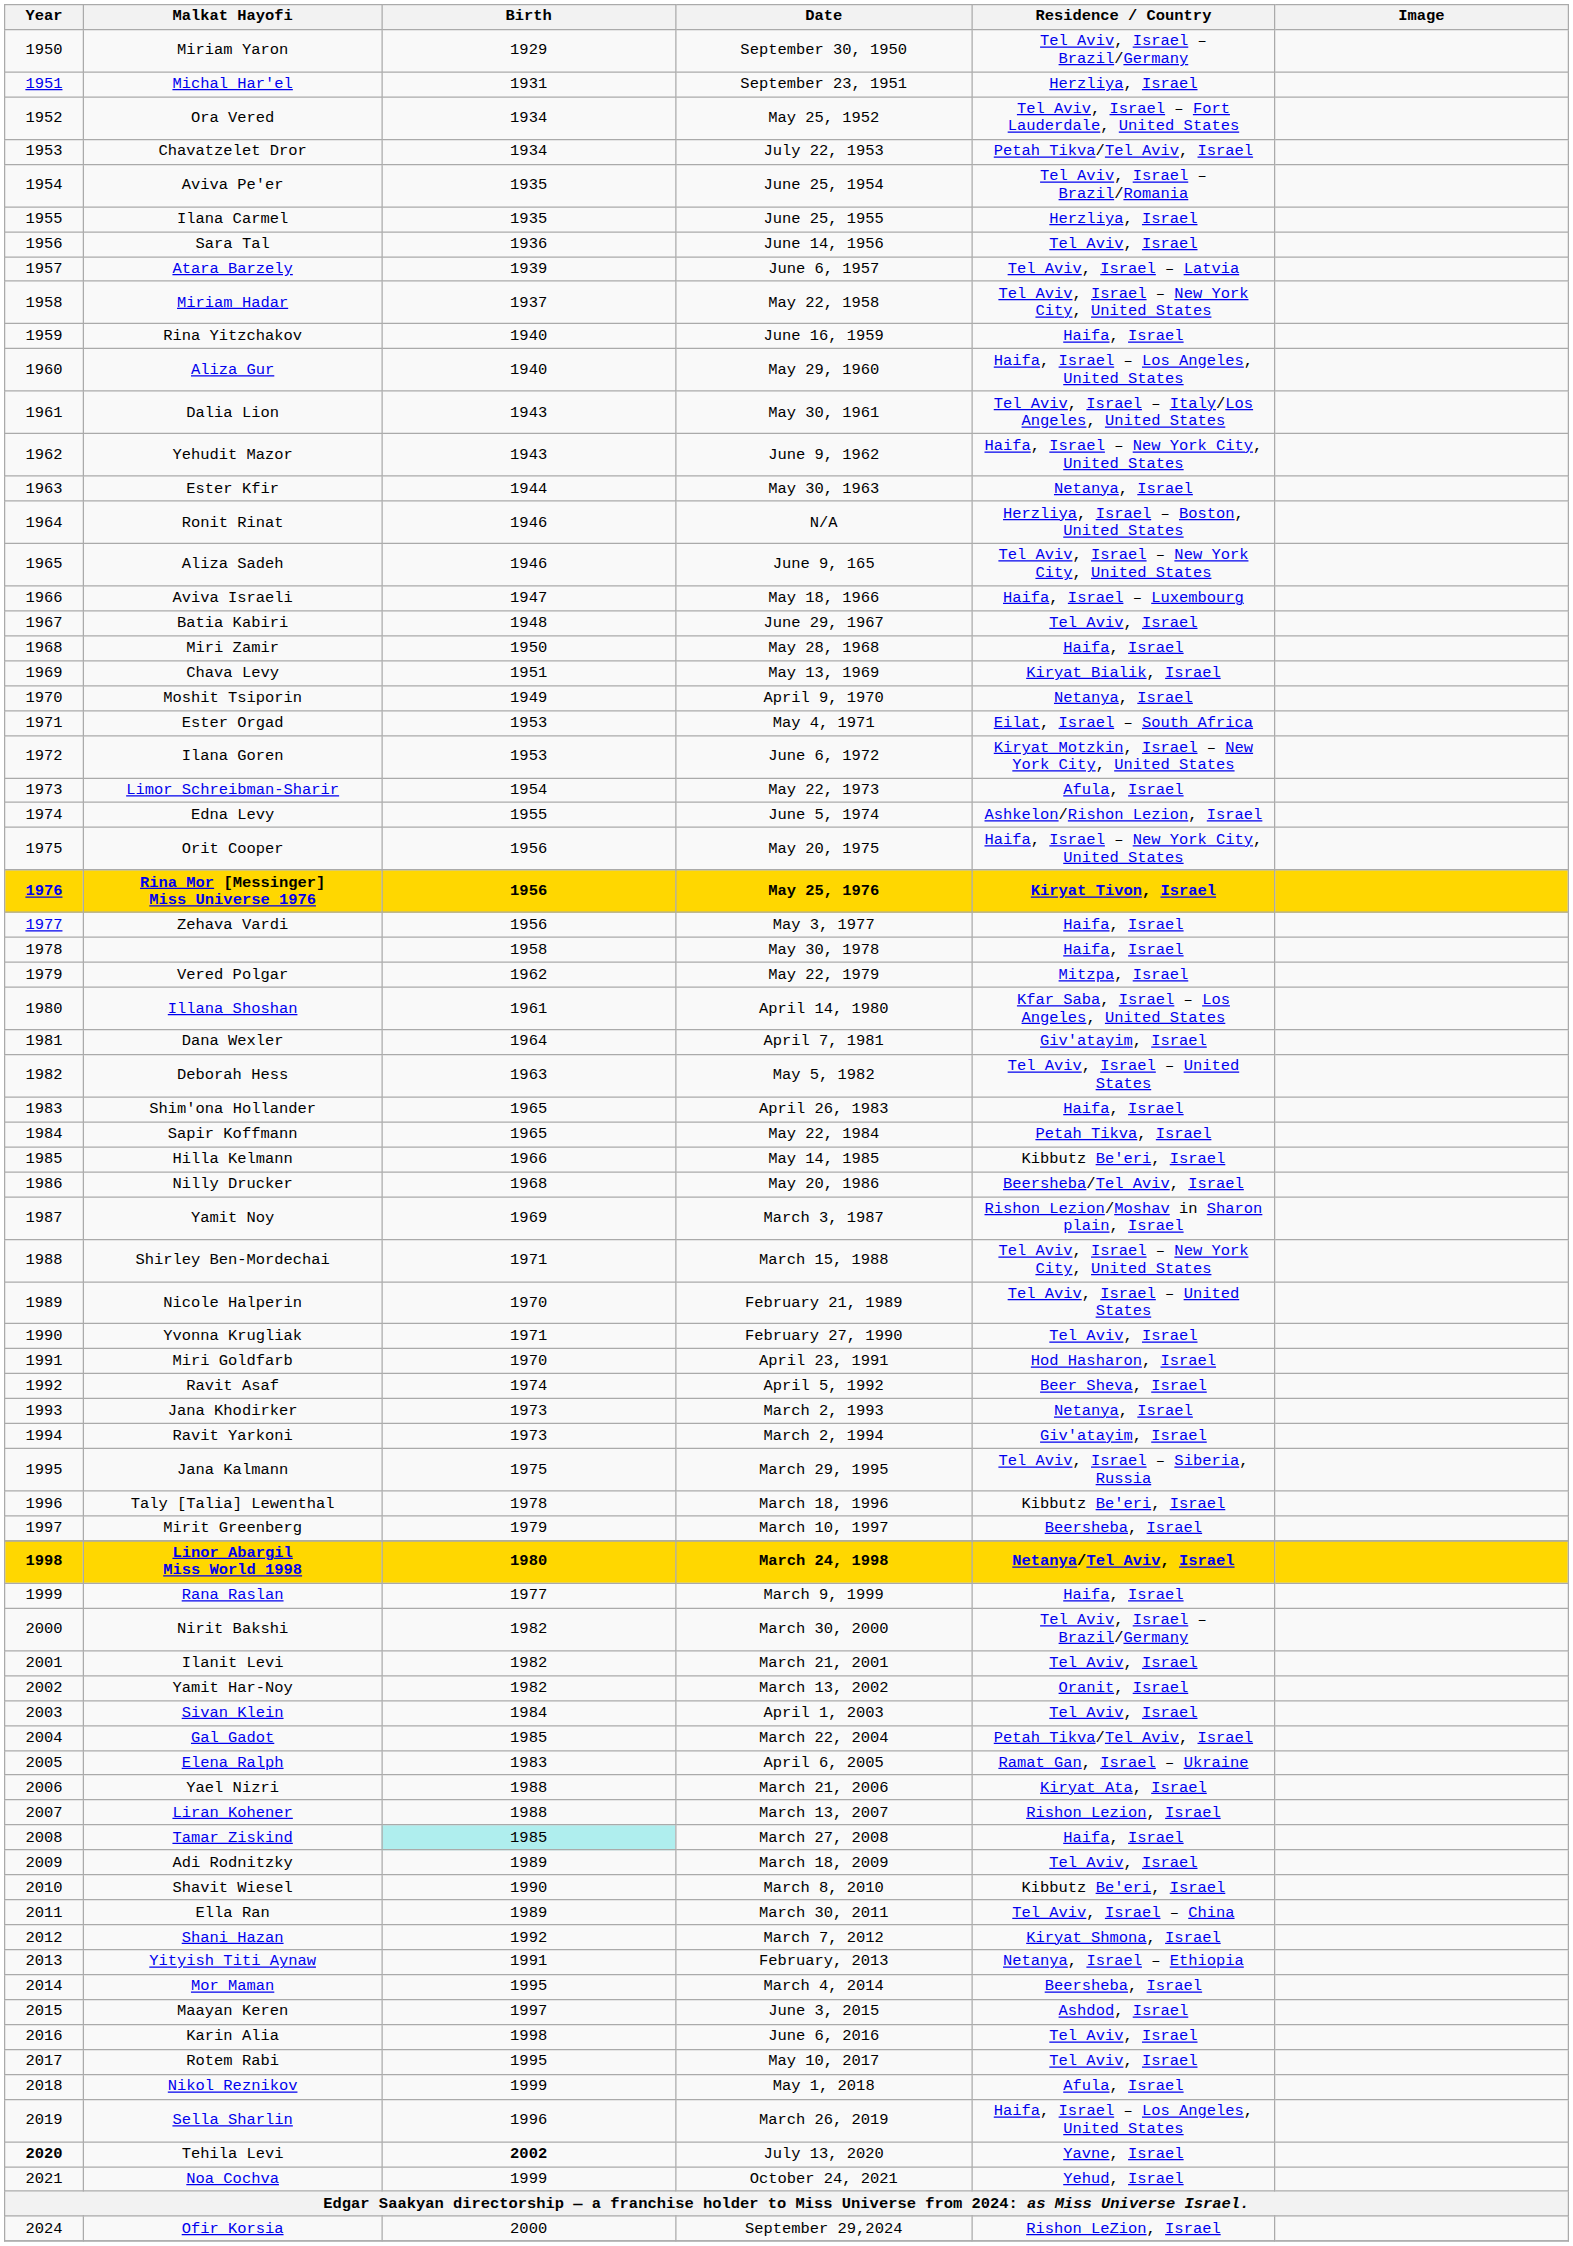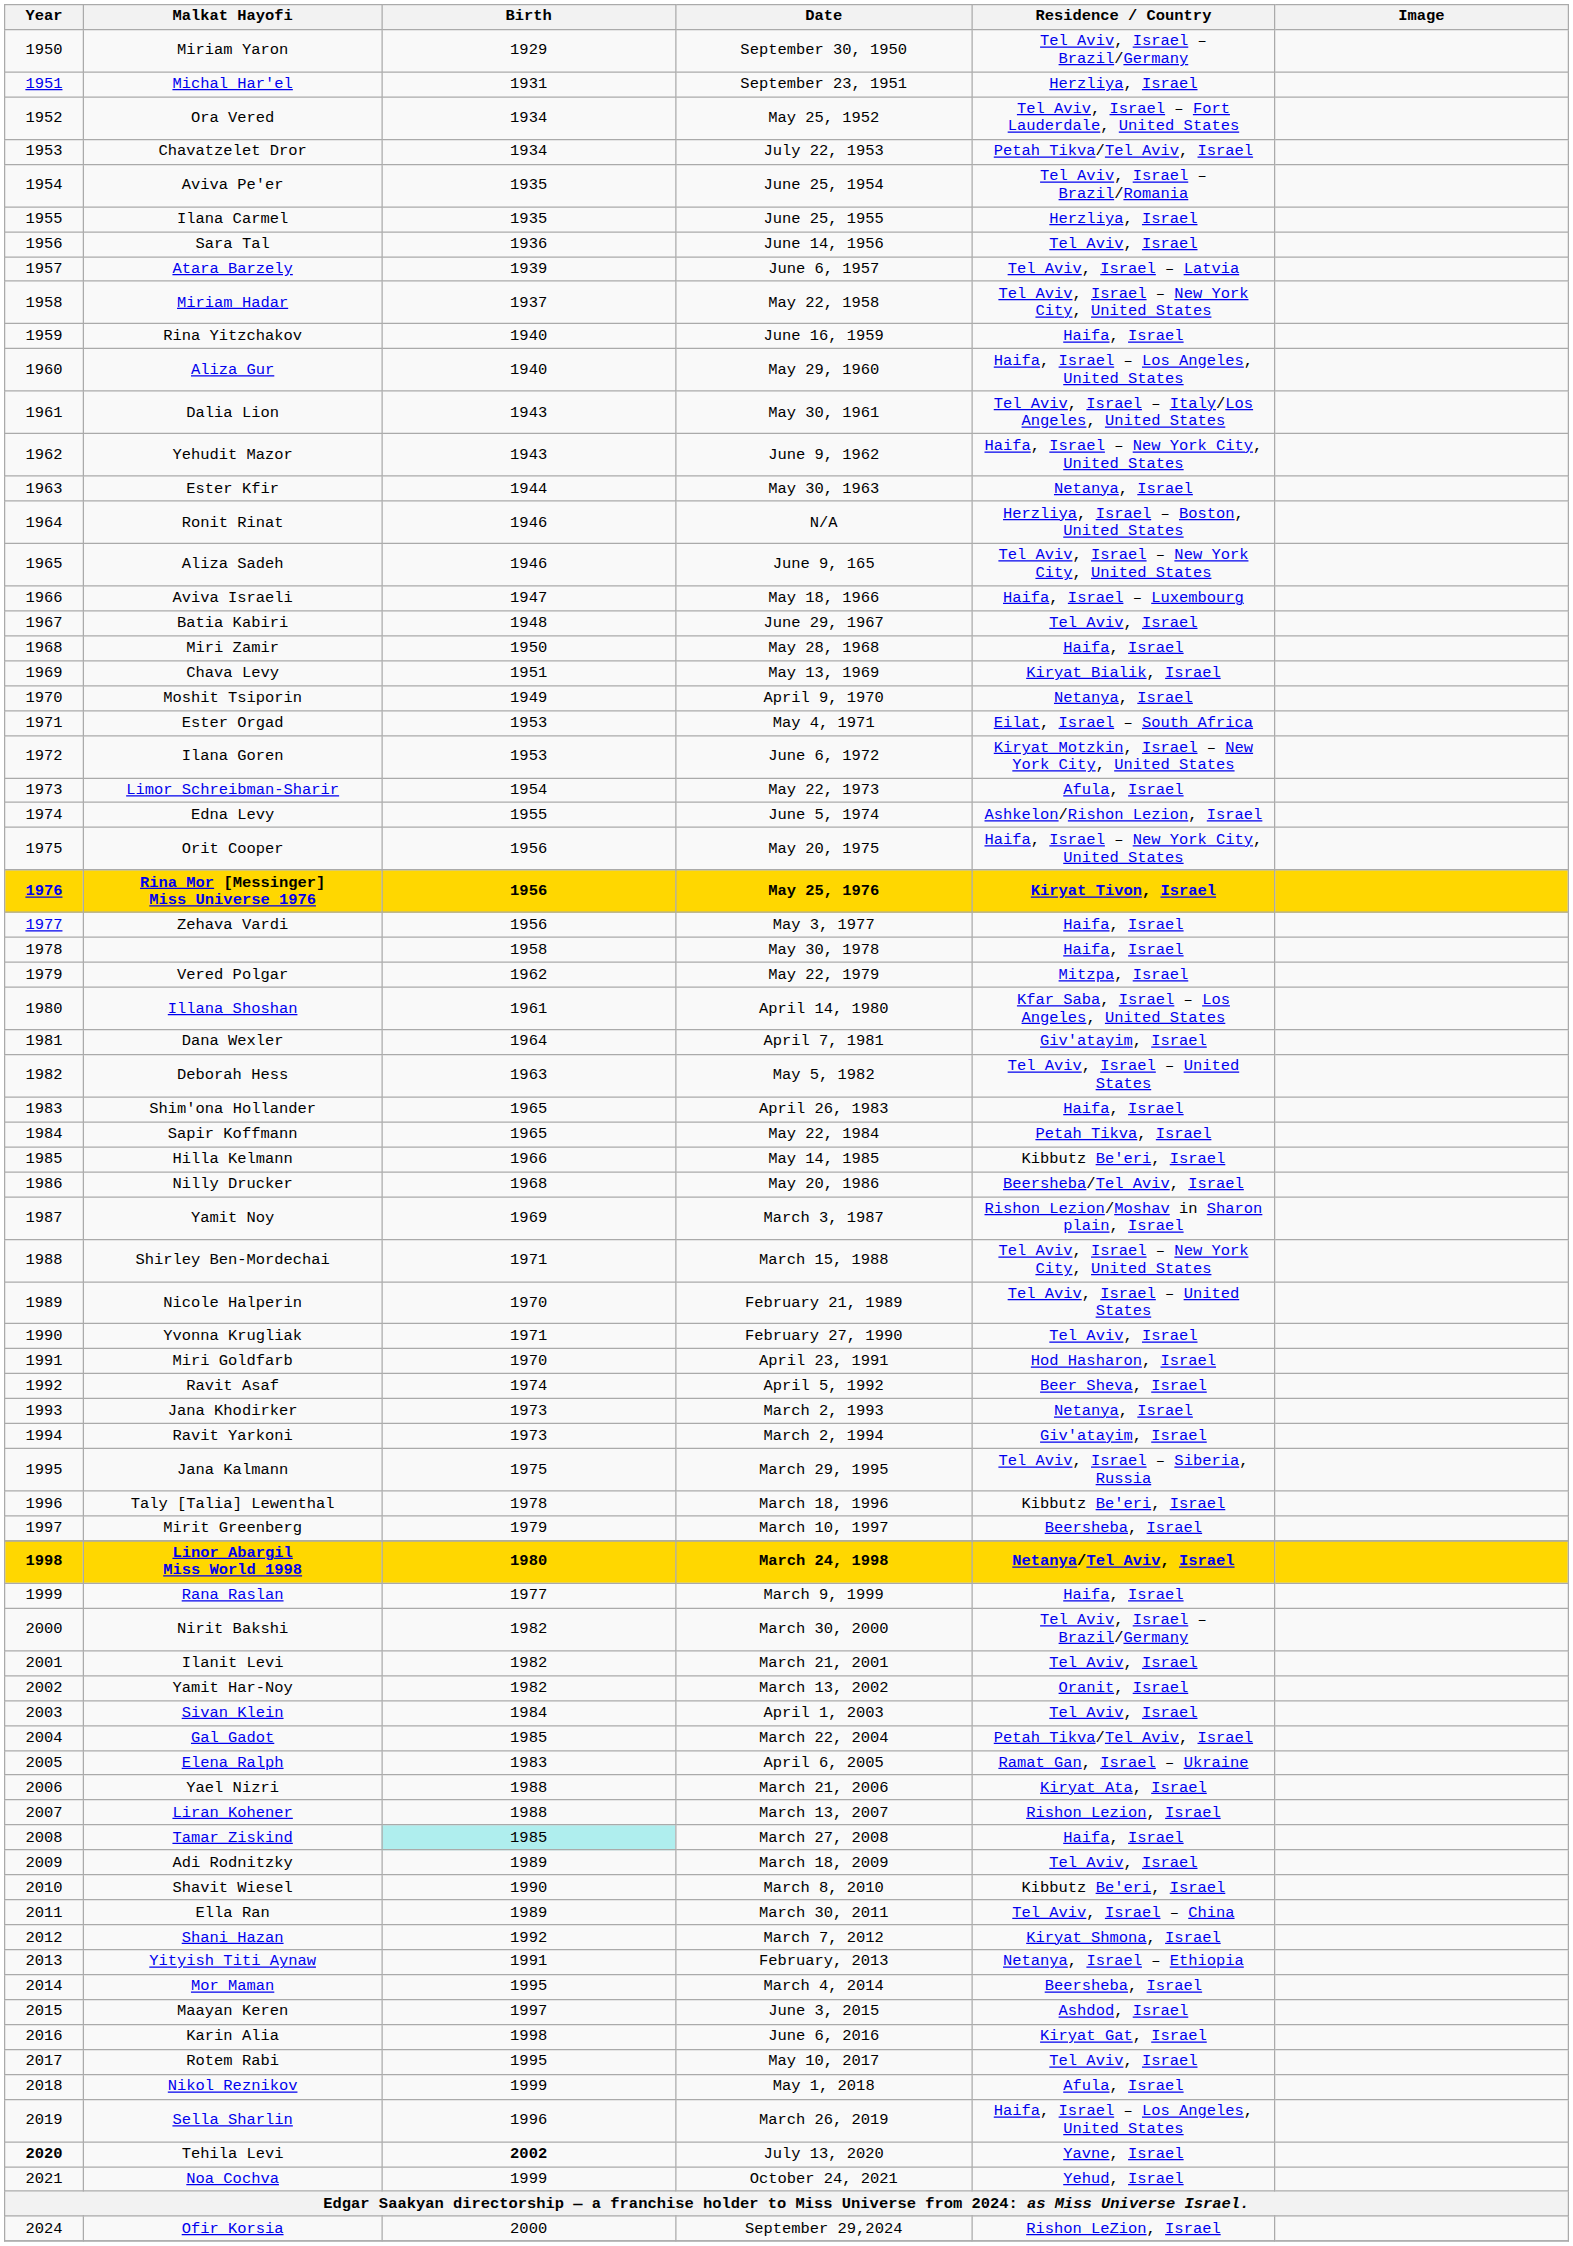Karin Alia | Residence / Country: Tel Aviv, Israel -> Kiryat Gat, Israel
